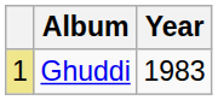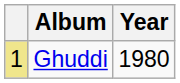Ghuddi | Year: 1983 -> 1980
